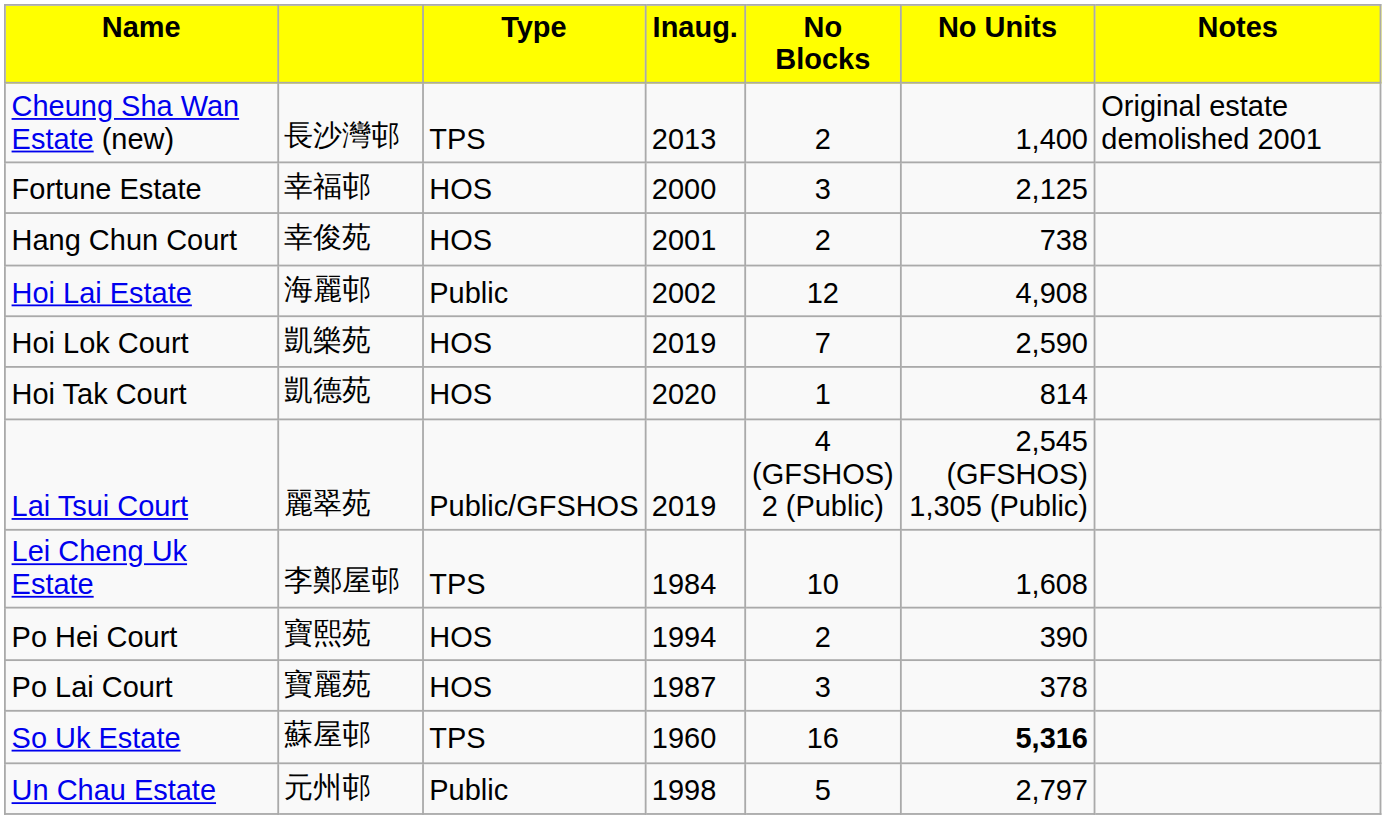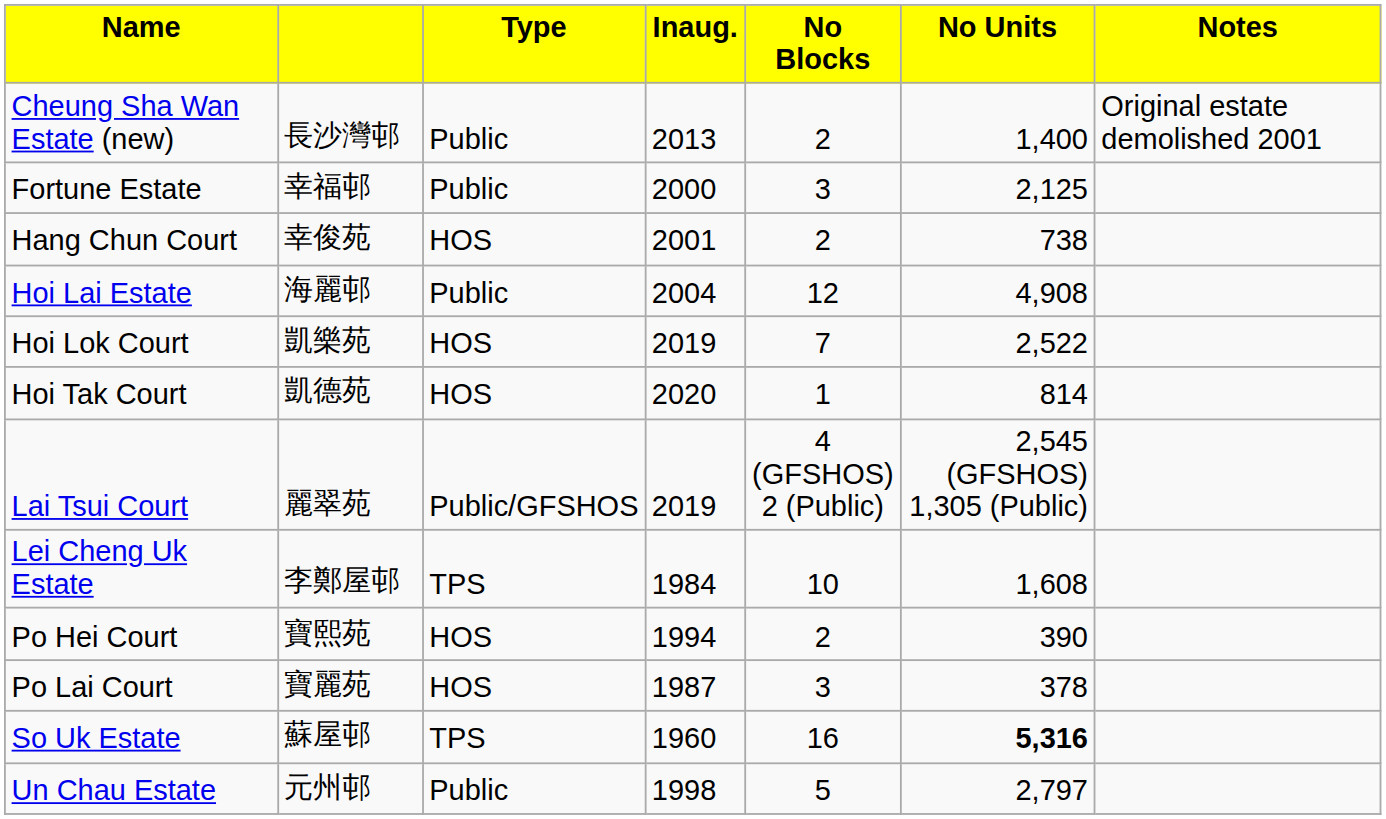Cheung Sha Wan Estate (new) | column 3: TPS -> Public
Fortune Estate | column 3: HOS -> Public
Hoi Lai Estate | column 4: 2002 -> 2004
Hoi Lok Court | column 6: 2,590 -> 2,522
